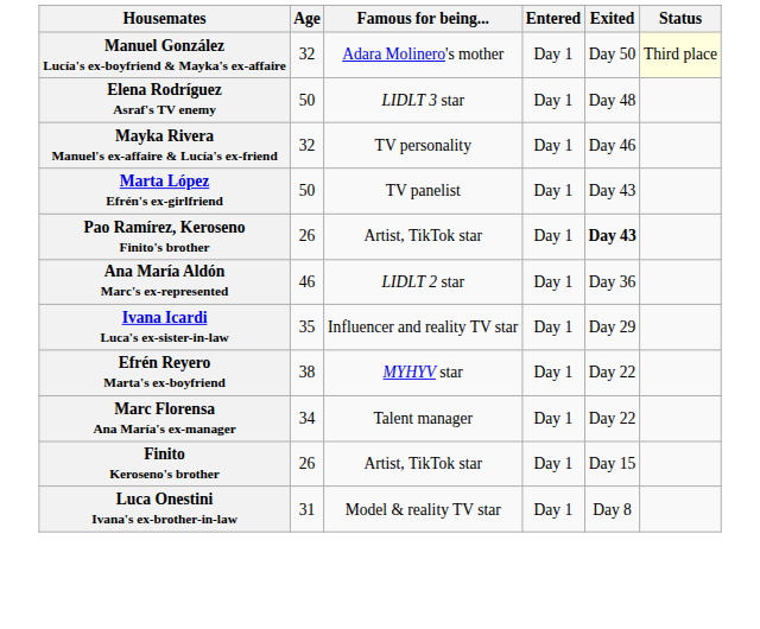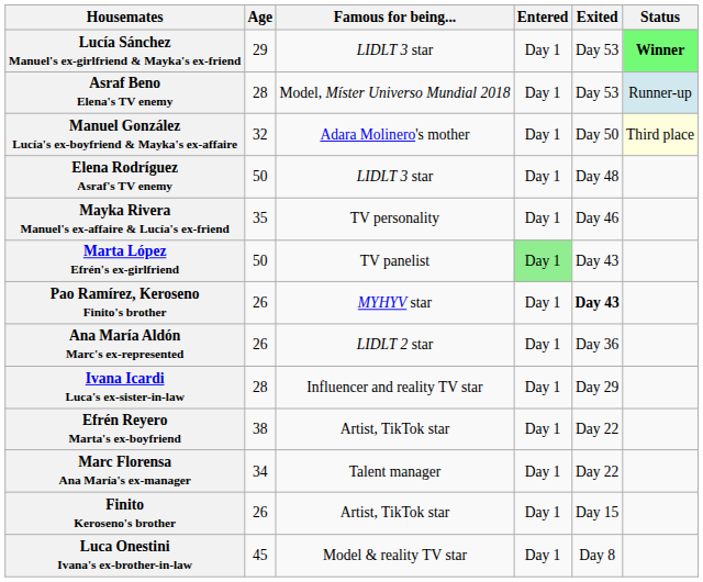+ row: Lucía Sánchez Manuel's ex-girlfriend & Mayka's ex-friend | 29 | LIDLT 3 star | Day 1 | Day 53 | Winner
+ row: Asraf Beno Elena's TV enemy | 28 | Model, Míster Universo Mundial 2018 | Day 1 | Day 53 | Runner-up
Mayka Rivera Manuel's ex-affaire & Lucía's ex-friend | Age: 32 -> 35
Marta López Efrén's ex-girlfriend | Entered: no background -> lightgreen background
Pao Ramírez, Keroseno Finito's brother | Famous for being...: Artist, TikTok star -> MYHYV star
Ana María Aldón Marc's ex-represented | Age: 46 -> 26
Ivana Icardi Luca's ex-sister-in-law | Age: 35 -> 28
Efrén Reyero Marta's ex-boyfriend | Famous for being...: MYHYV star -> Artist, TikTok star
Luca Onestini Ivana's ex-brother-in-law | Age: 31 -> 45
